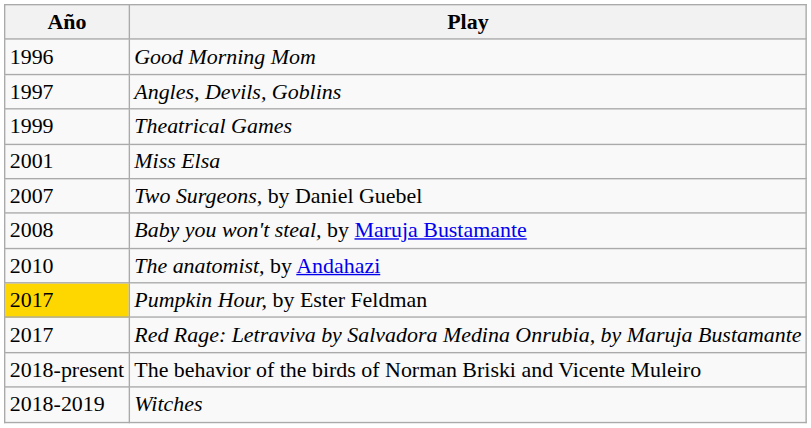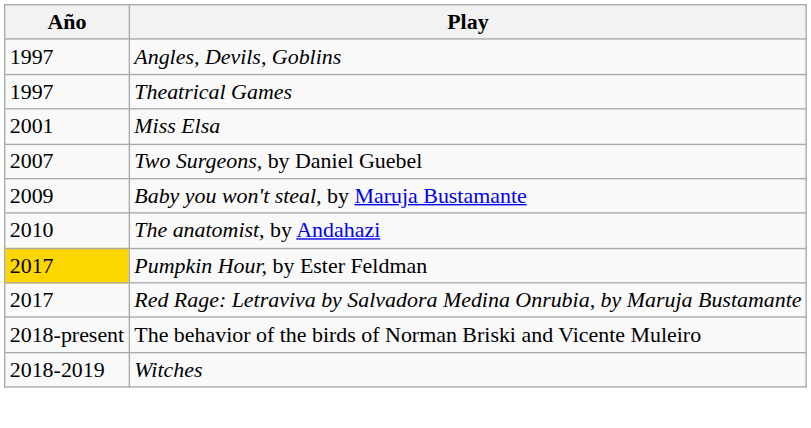- row: 1996 | Good Morning Mom
Theatrical Games | Año: 1999 -> 1997
Baby you won't steal, by Maruja Bustamante | Año: 2008 -> 2009
